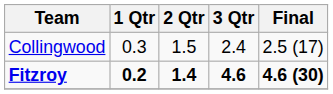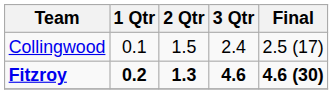Collingwood | 1 Qtr: 0.3 -> 0.1
Fitzroy | 2 Qtr: 1.4 -> 1.3
